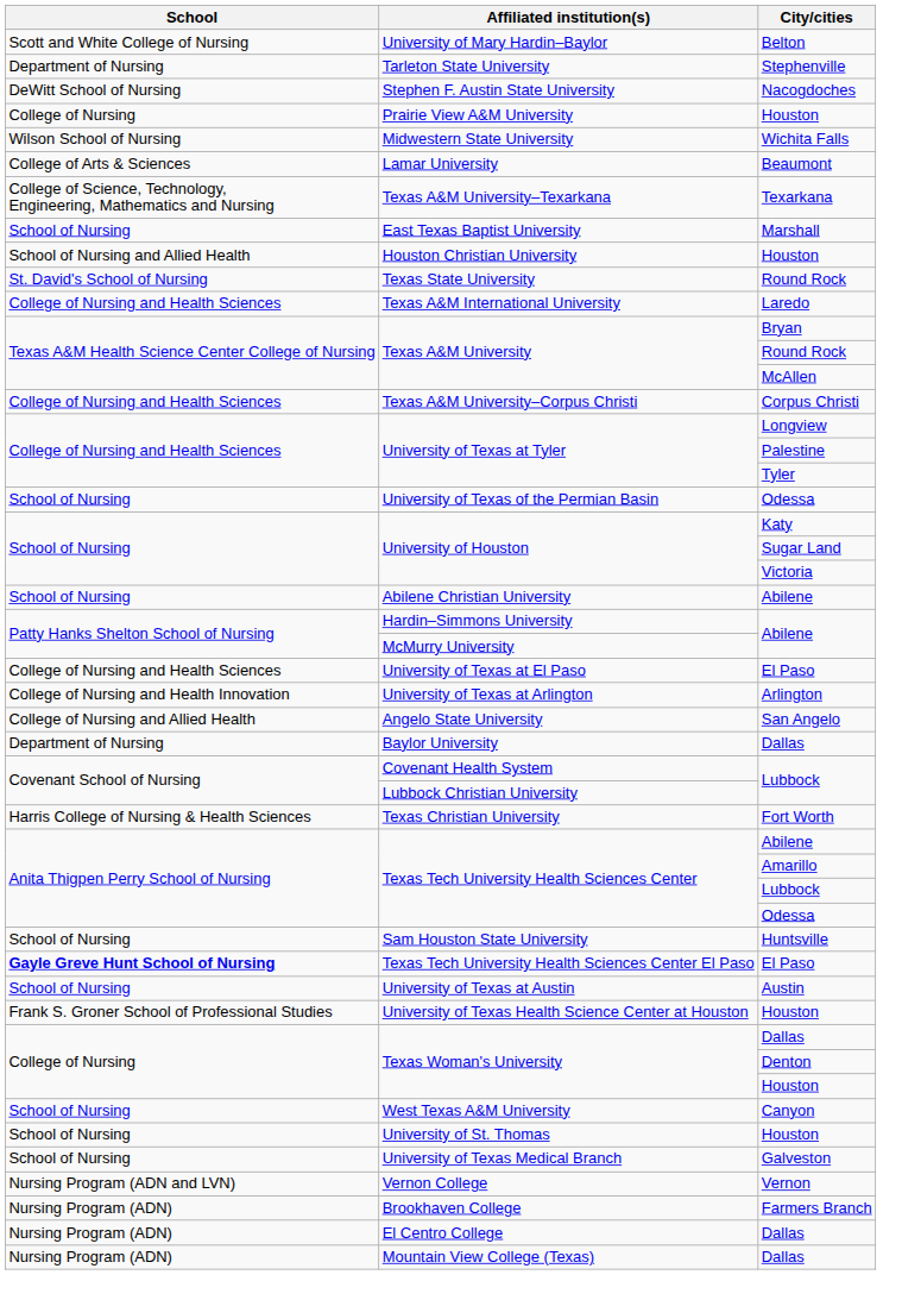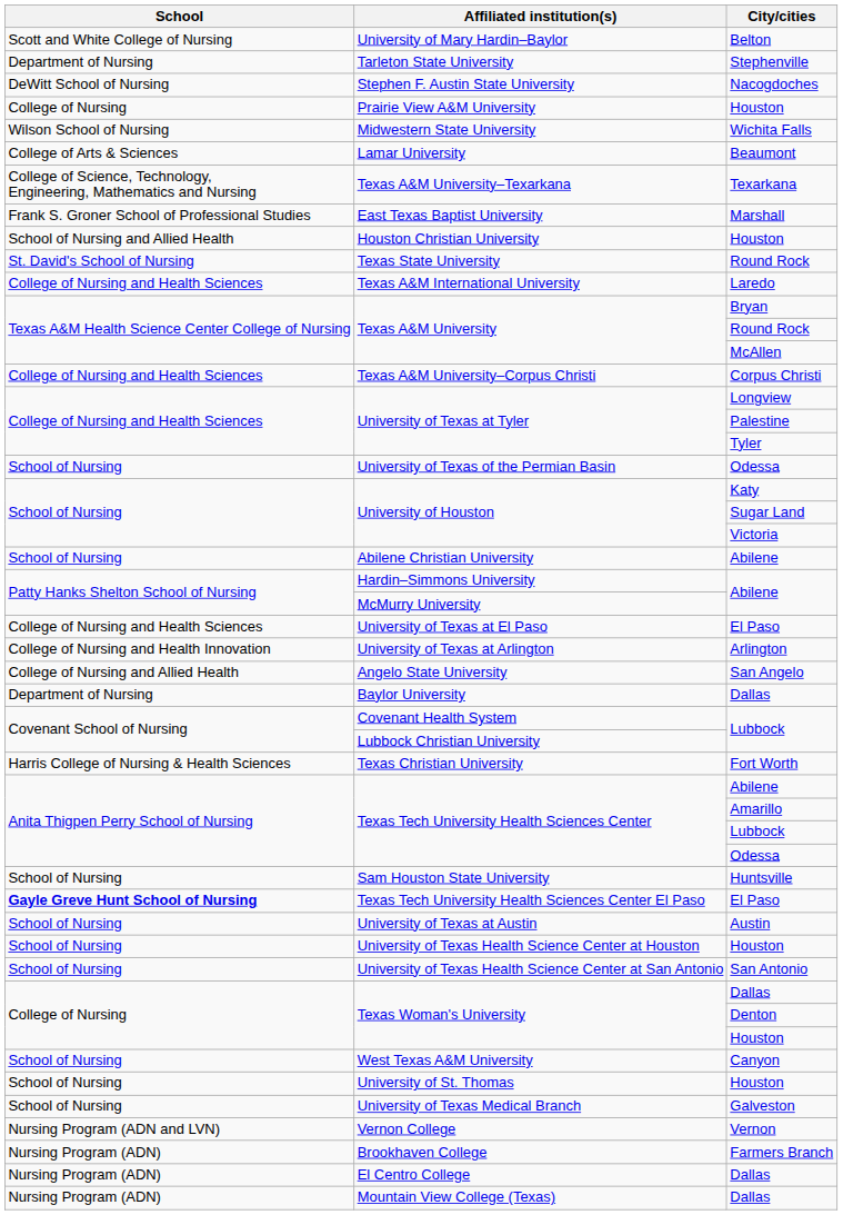East Texas Baptist University | School: School of Nursing -> Frank S. Groner School of Professional Studies
University of Texas Health Science Center at Houston | School: Frank S. Groner School of Professional Studies -> School of Nursing
+ row: School of Nursing | University of Texas Health Science Center at San Antonio | San Antonio
